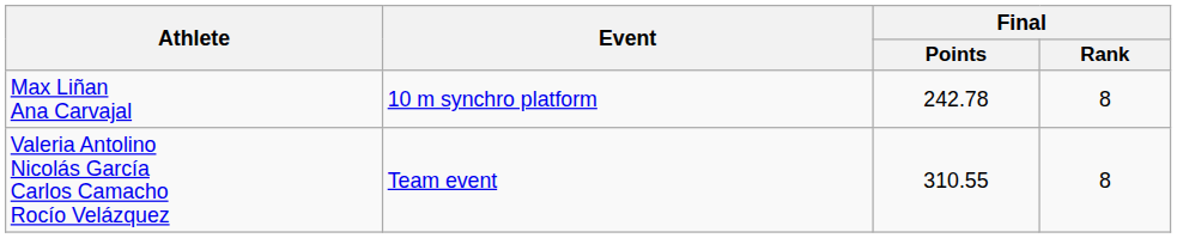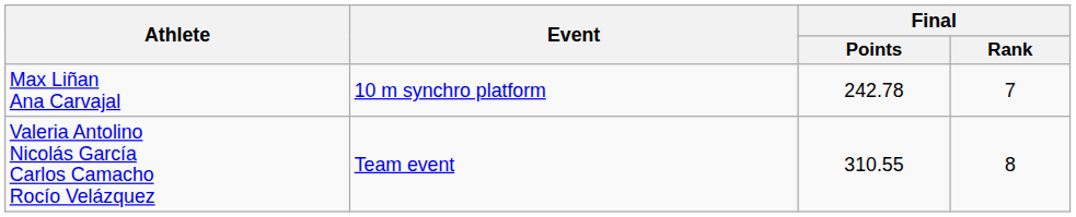Max Liñan Ana Carvajal | Final / Rank: 8 -> 7
